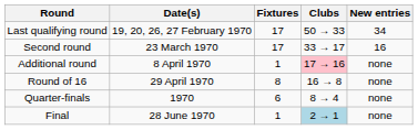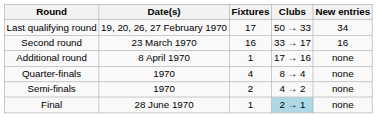Second round | Fixtures: 17 -> 16
Additional round | Clubs: pink background -> no background
- row: Round of 16 | 29 April 1970 | 8 | 16 → 8 | none
Quarter-finals | Fixtures: 6 -> 4
+ row: Semi-finals | 1970 | 2 | 4 → 2 | none
